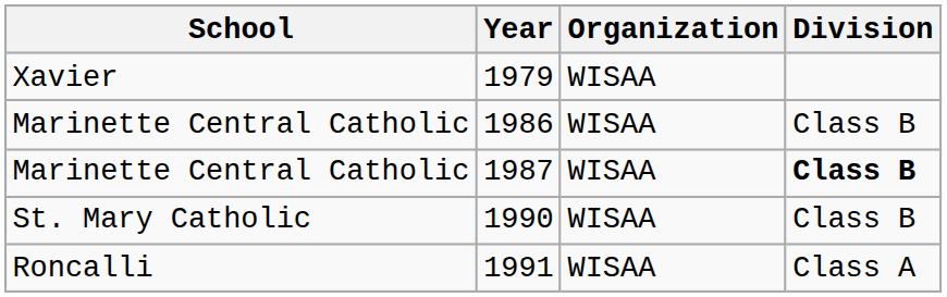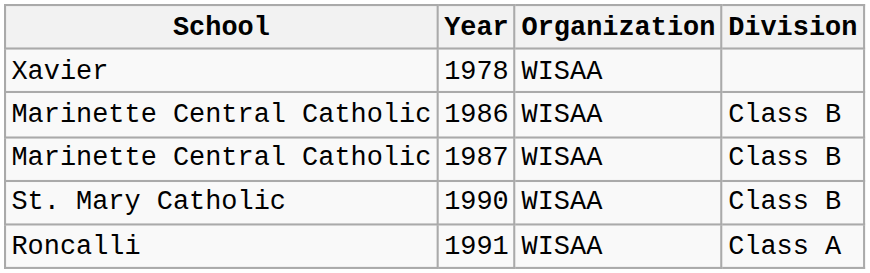+ row: Xavier | 1978 | WISAA
- row: Xavier | 1979 | WISAA
1987 | Division: bold -> normal
